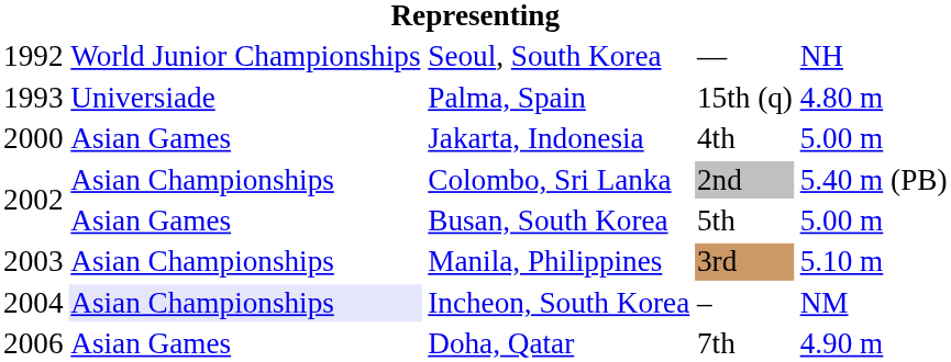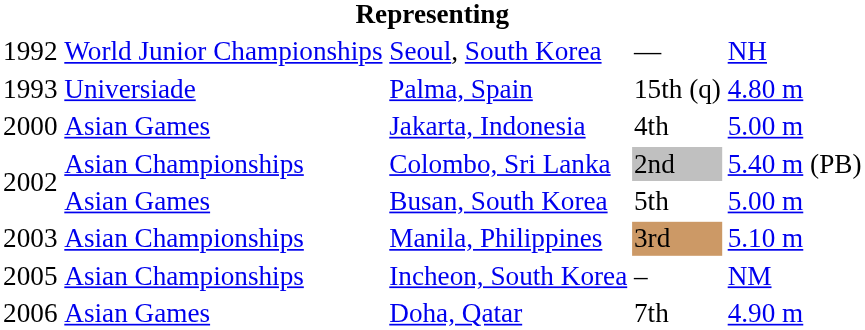Incheon, South Korea | column 1: 2004 -> 2005
Incheon, South Korea | column 2: lavender background -> no background
